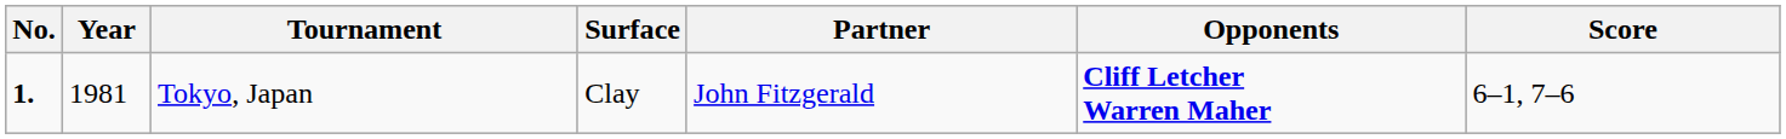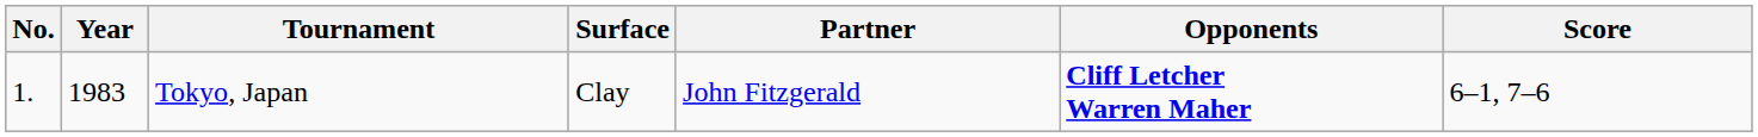Tokyo, Japan | No.: bold -> normal
Tokyo, Japan | Year: 1981 -> 1983
